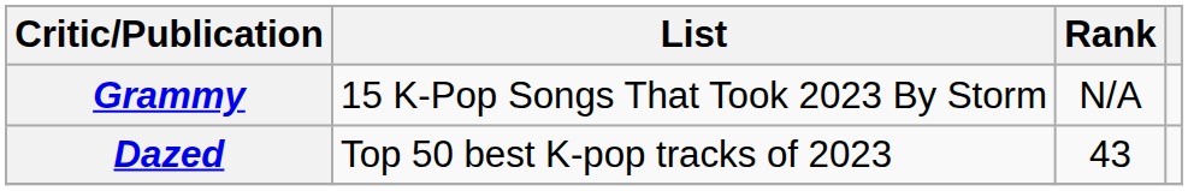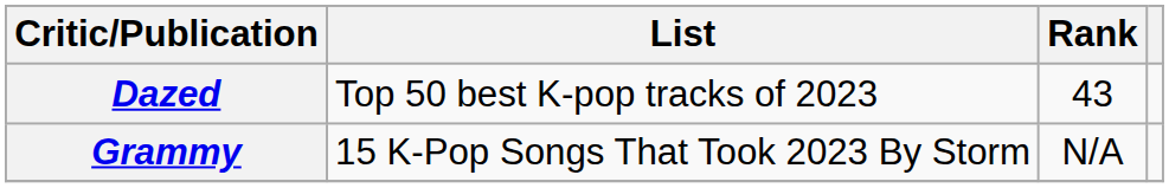rows swapped: Dazed <-> Grammy
